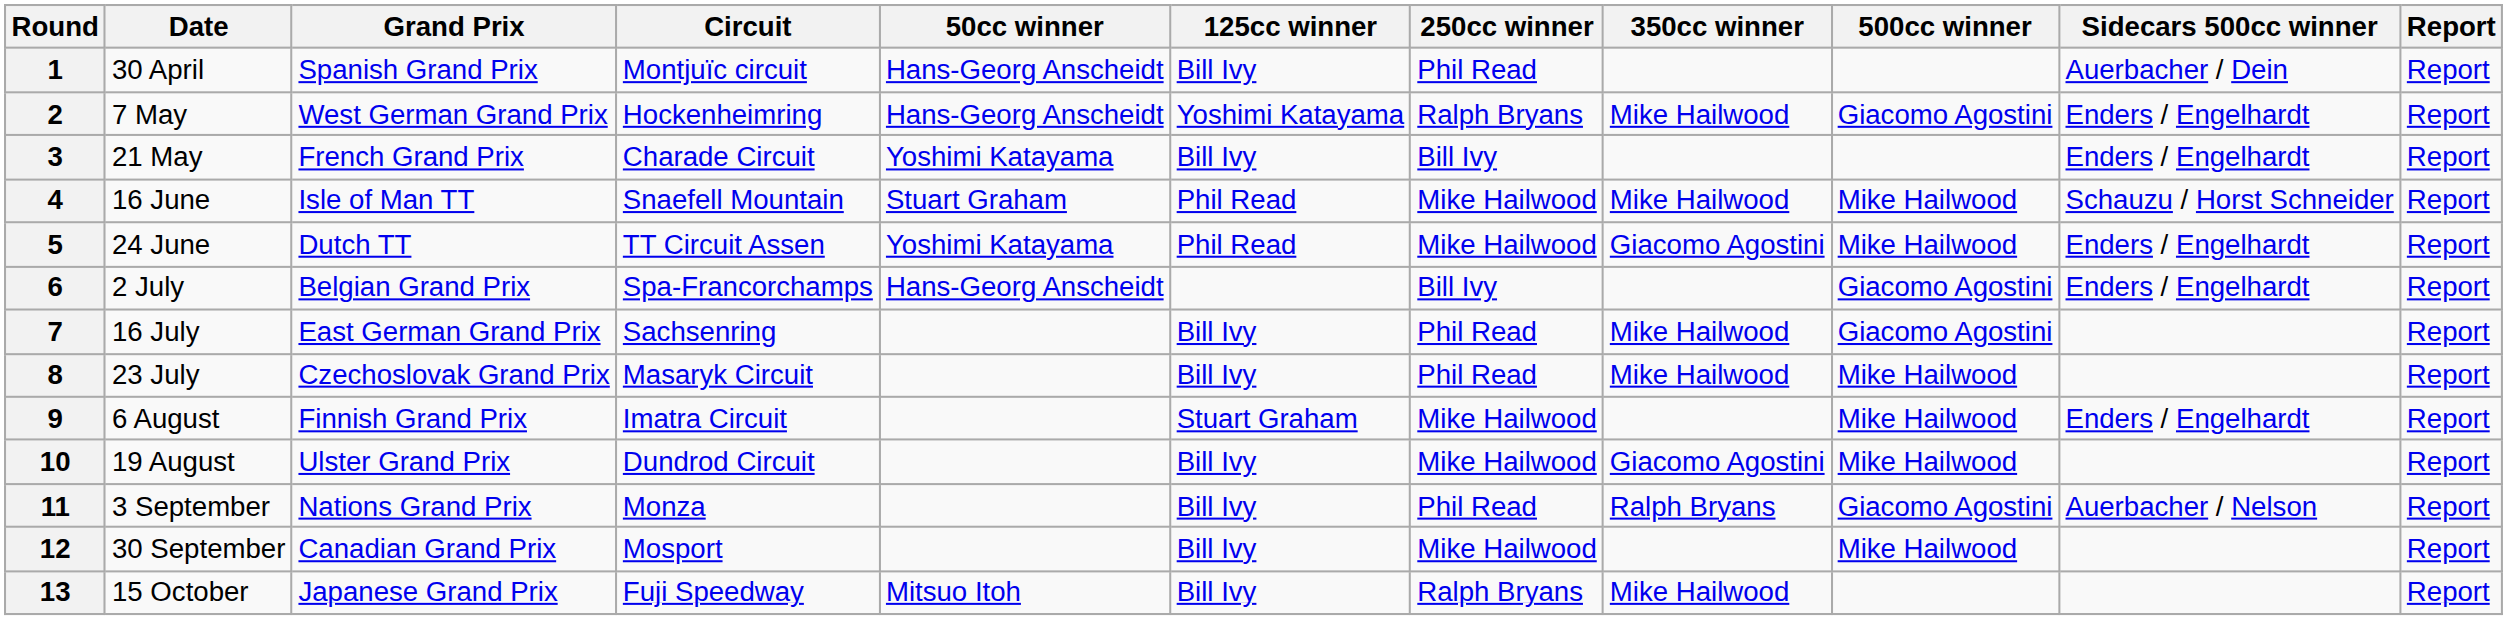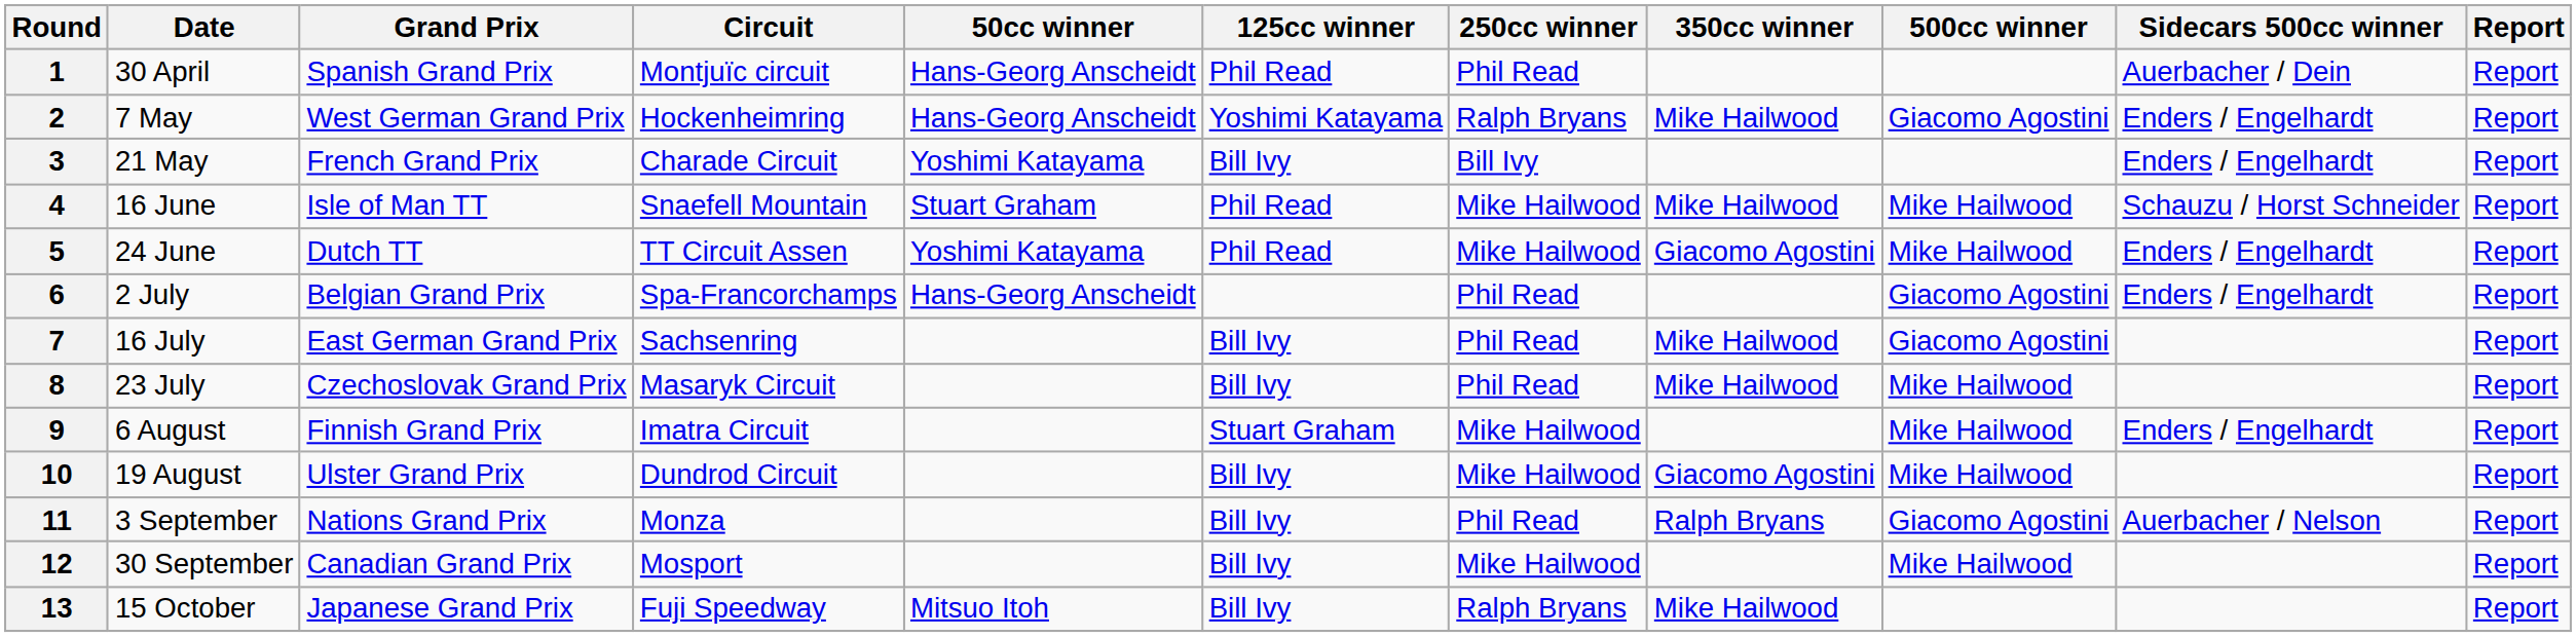1 | 125cc winner: Bill Ivy -> Phil Read
6 | 250cc winner: Bill Ivy -> Phil Read
